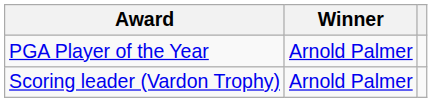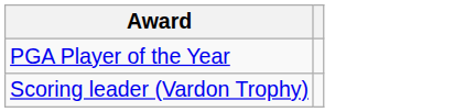- column: Winner | Arnold Palmer | Arnold Palmer
